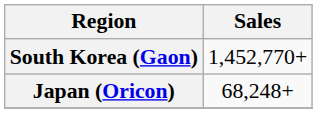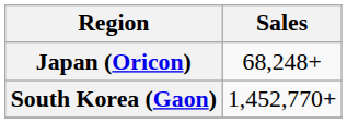rows swapped: South Korea (Gaon) <-> Japan (Oricon)
